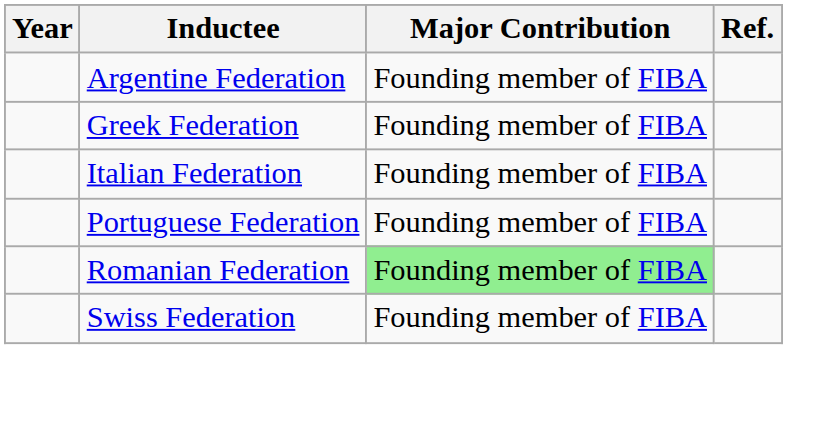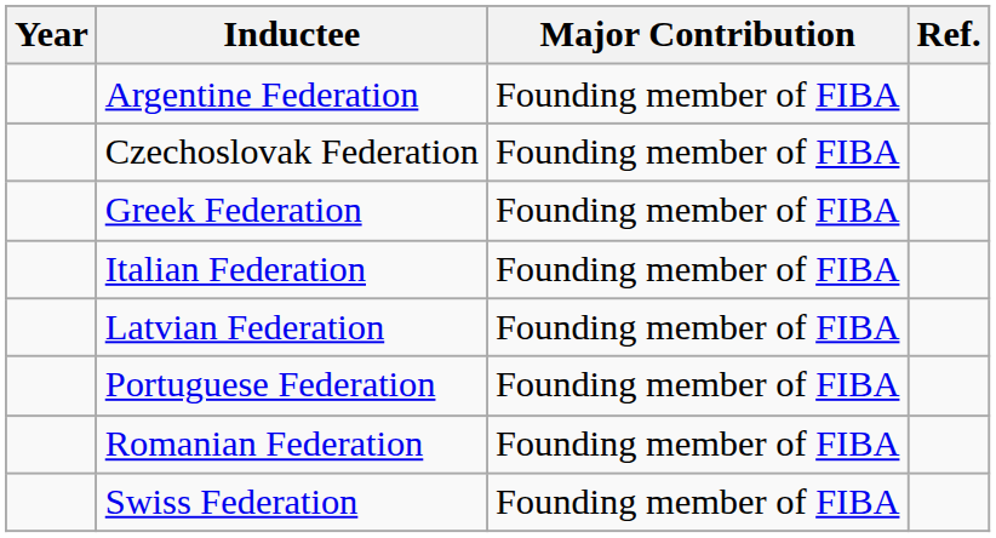+ row: Czechoslovak Federation | Founding member of FIBA
+ row: Latvian Federation | Founding member of FIBA
Romanian Federation | Major Contribution: lightgreen background -> no background
